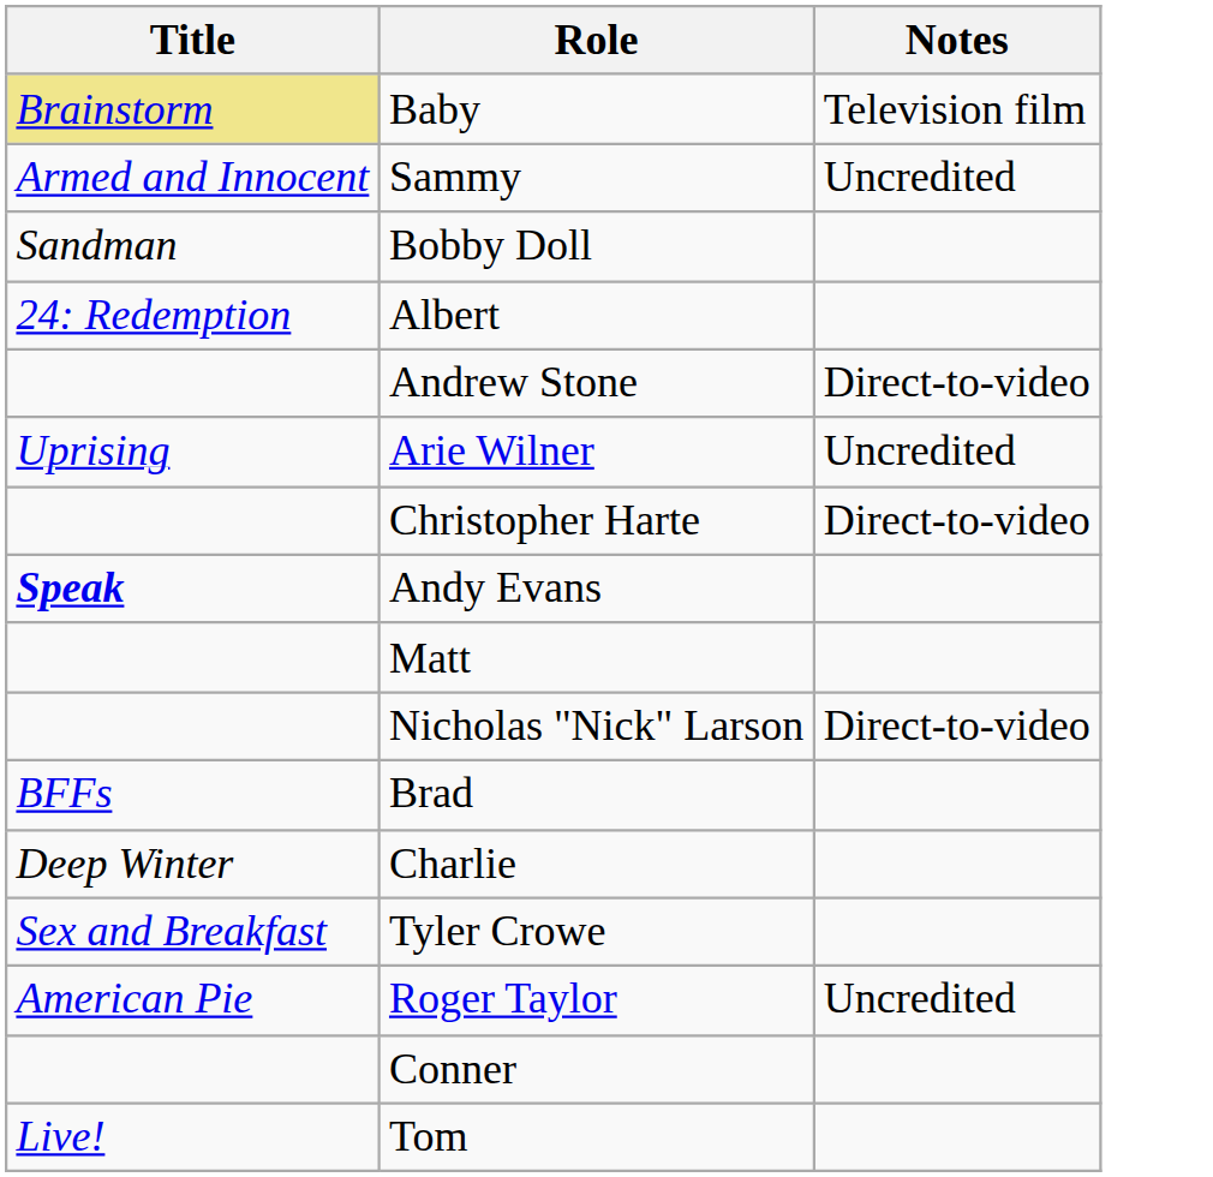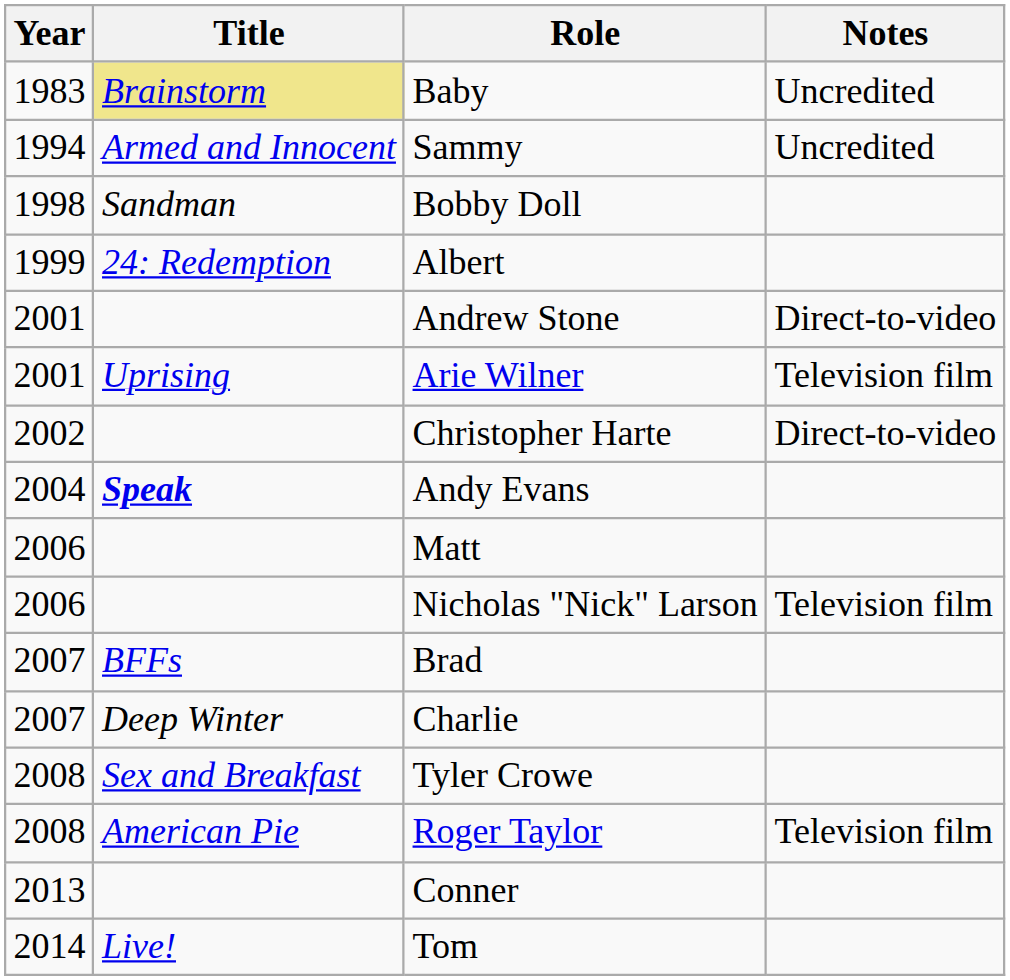+ column: Year | 1983 | 1994 | 1998 | 1999 | 2001 | 2001 | 2002 | 2004 | 2006 | 2006 | 2007 | 2007 | 2008 | 2008 | 2013 | 2014
Baby | Notes: Television film -> Uncredited
Arie Wilner | Notes: Uncredited -> Television film
Nicholas "Nick" Larson | Notes: Direct-to-video -> Television film
Roger Taylor | Notes: Uncredited -> Television film
